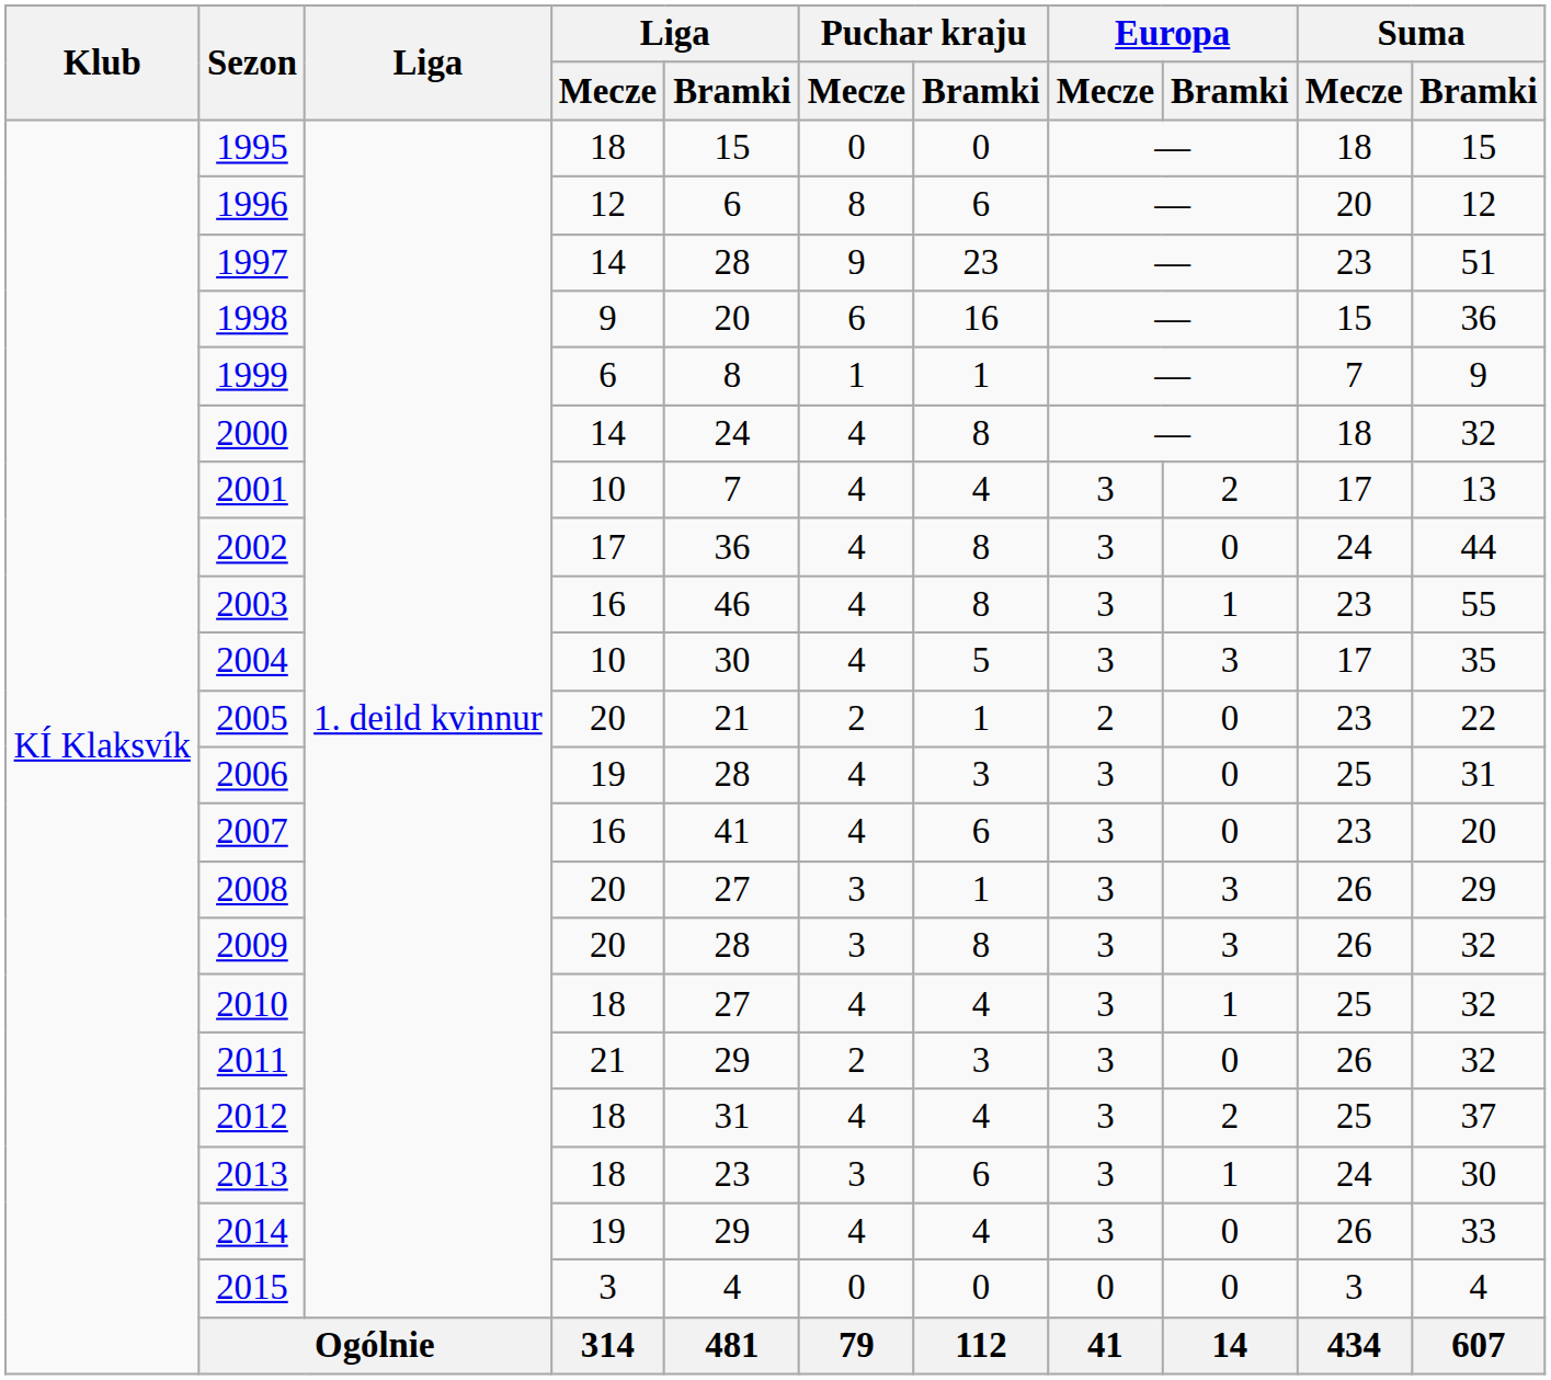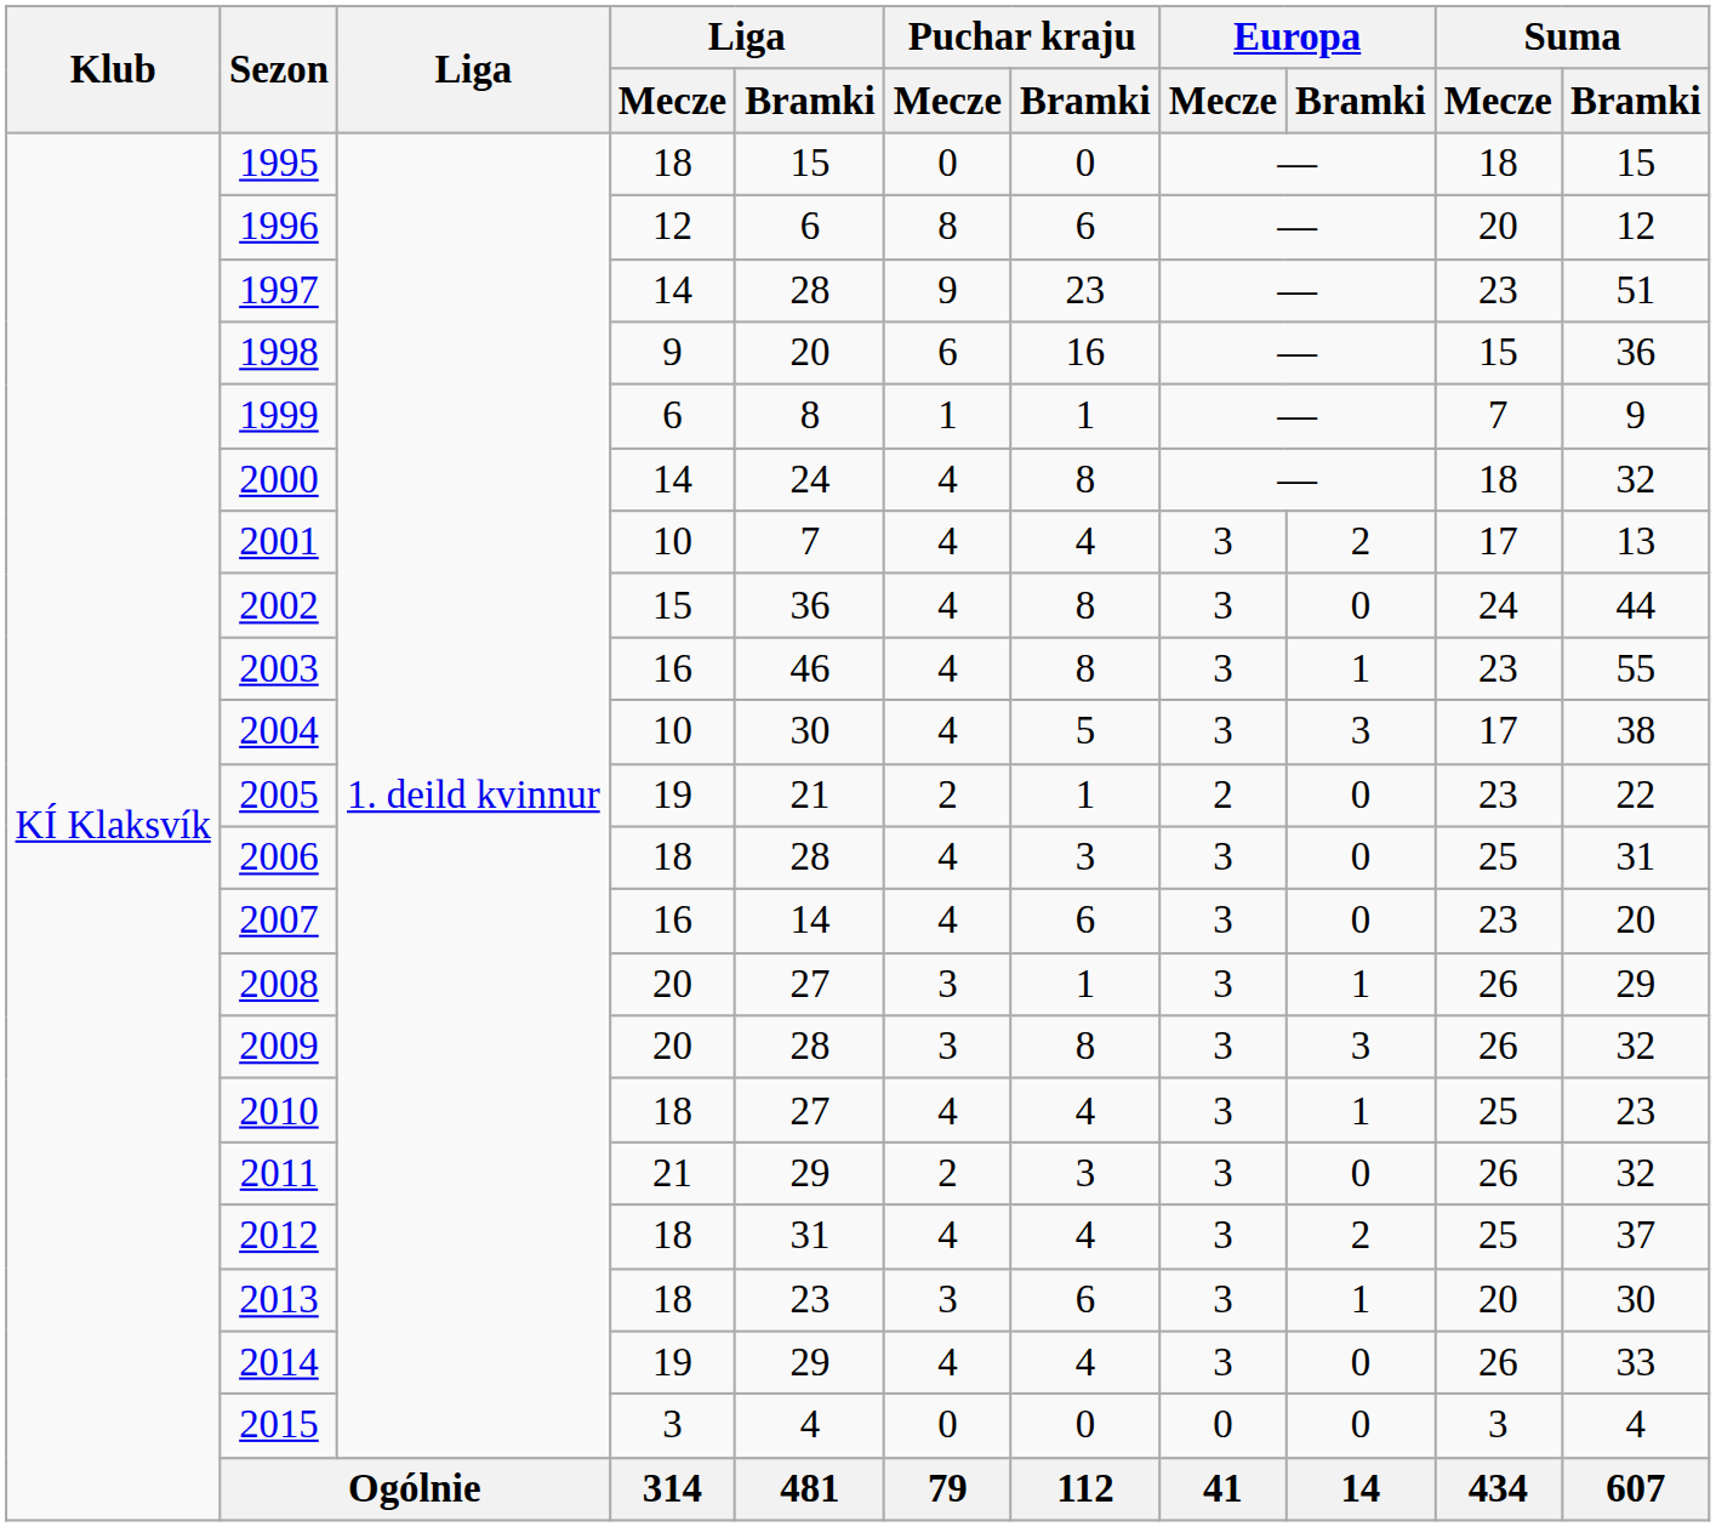2002 | Liga / Mecze: 17 -> 15
2004 | Suma / Bramki: 35 -> 38
2005 | Liga / Mecze: 20 -> 19
2006 | Liga / Mecze: 19 -> 18
2007 | Liga / Bramki: 41 -> 14
2008 | Europa / Bramki: 3 -> 1
2010 | Suma / Bramki: 32 -> 23
2013 | Suma / Mecze: 24 -> 20
